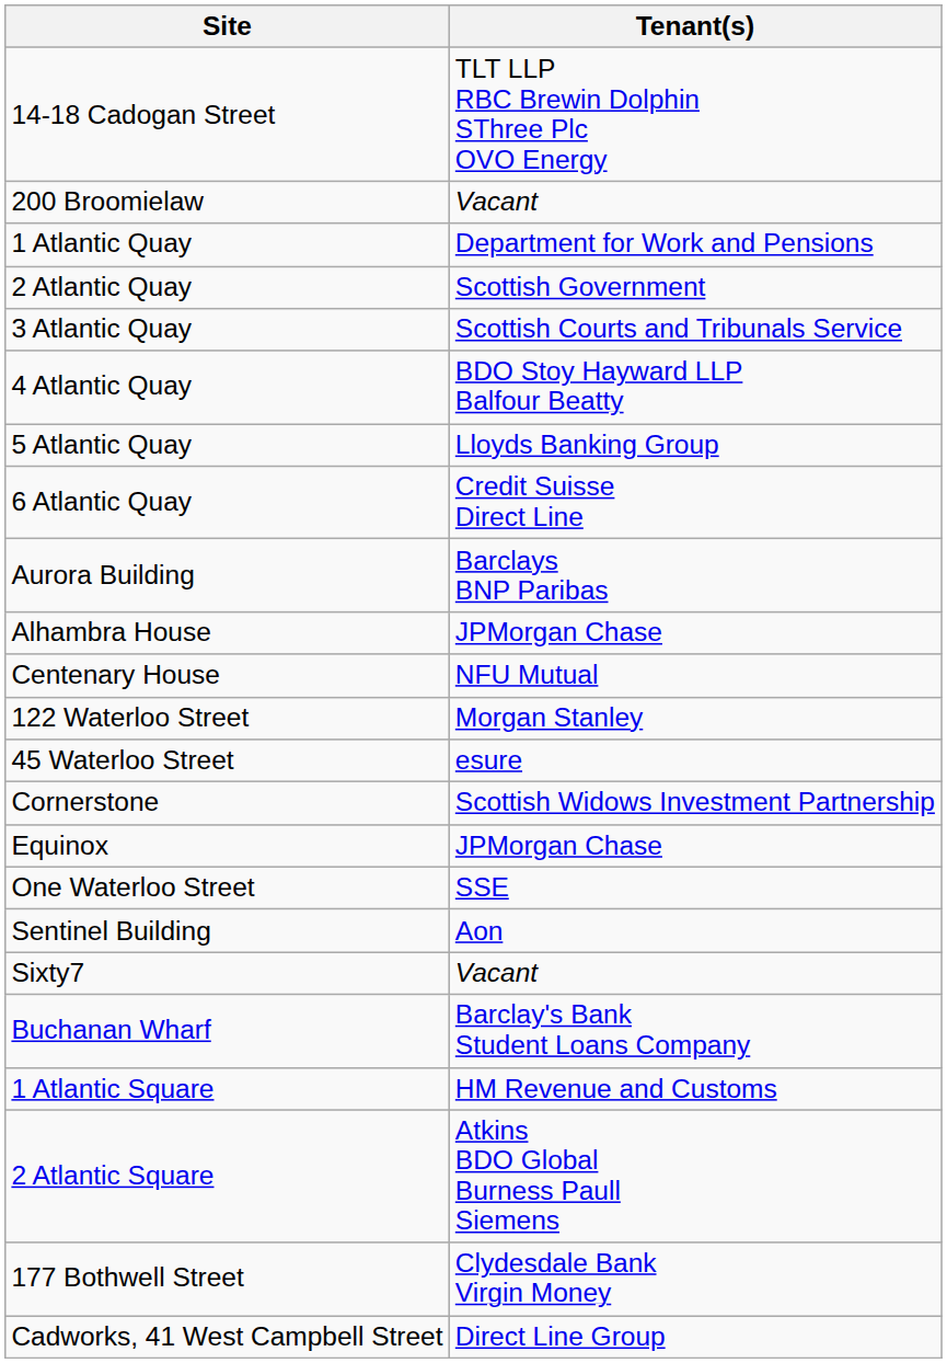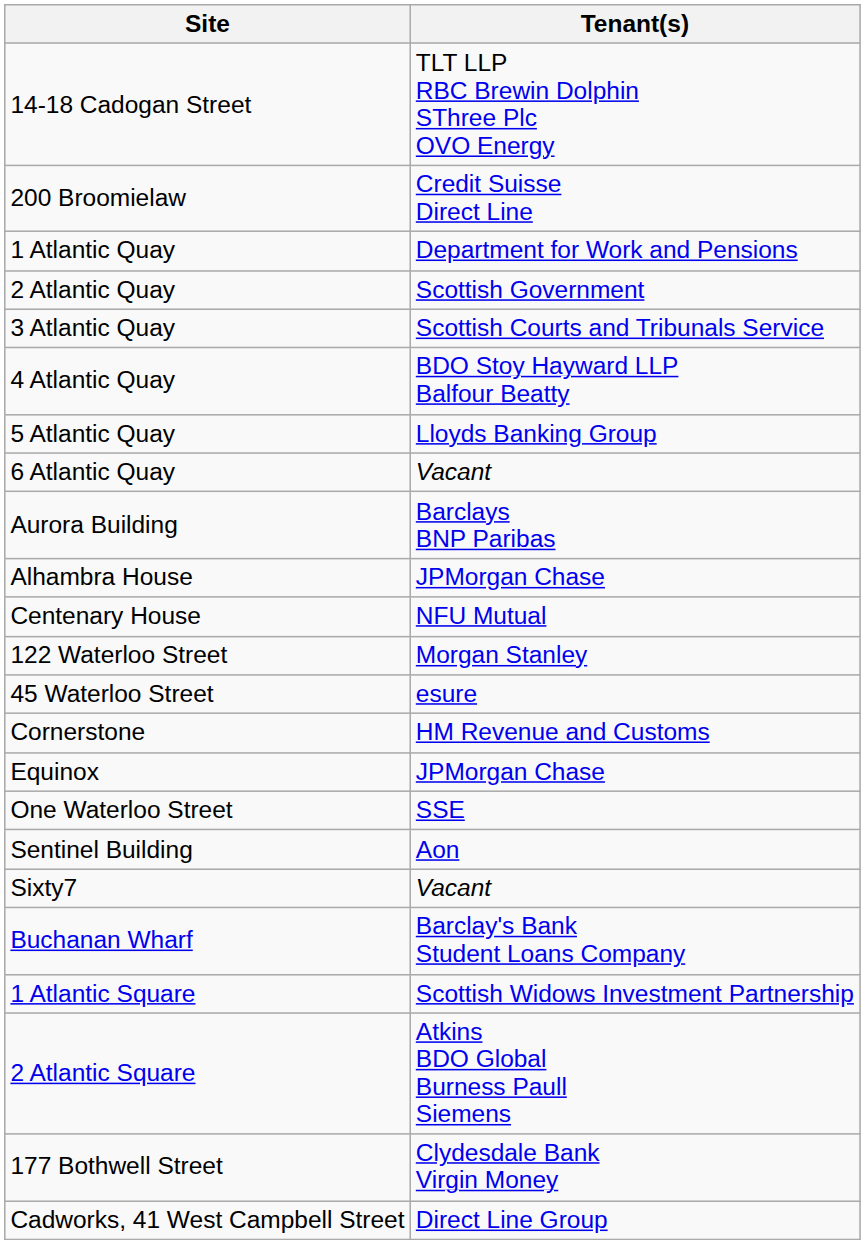200 Broomielaw | Tenant(s): Vacant -> Credit Suisse Direct Line
6 Atlantic Quay | Tenant(s): Credit Suisse Direct Line -> Vacant
Cornerstone | Tenant(s): Scottish Widows Investment Partnership -> HM Revenue and Customs
1 Atlantic Square | Tenant(s): HM Revenue and Customs -> Scottish Widows Investment Partnership
